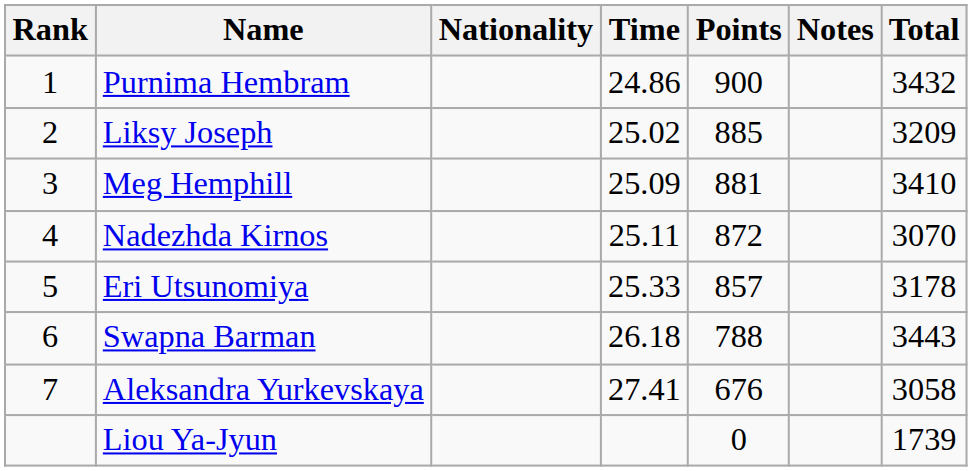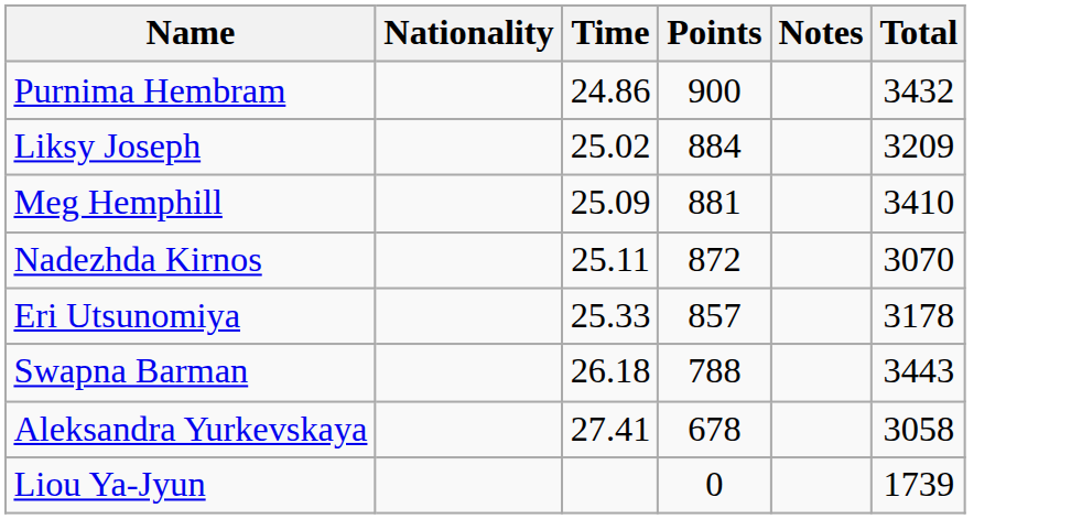- column: Rank | 1 | 2 | 3 | 4 | 5 | 6 | 7
Liksy Joseph | Points: 885 -> 884
Aleksandra Yurkevskaya | Points: 676 -> 678
